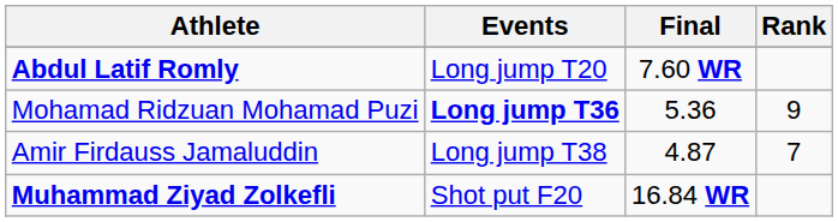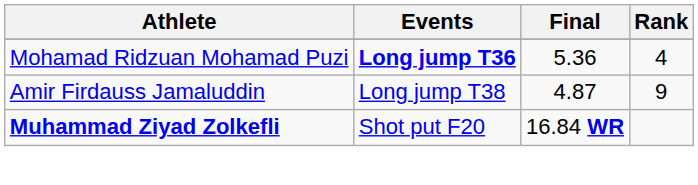- row: Abdul Latif Romly | Long jump T20 | 7.60 WR
Mohamad Ridzuan Mohamad Puzi | Rank: 9 -> 4
Amir Firdauss Jamaluddin | Rank: 7 -> 9
